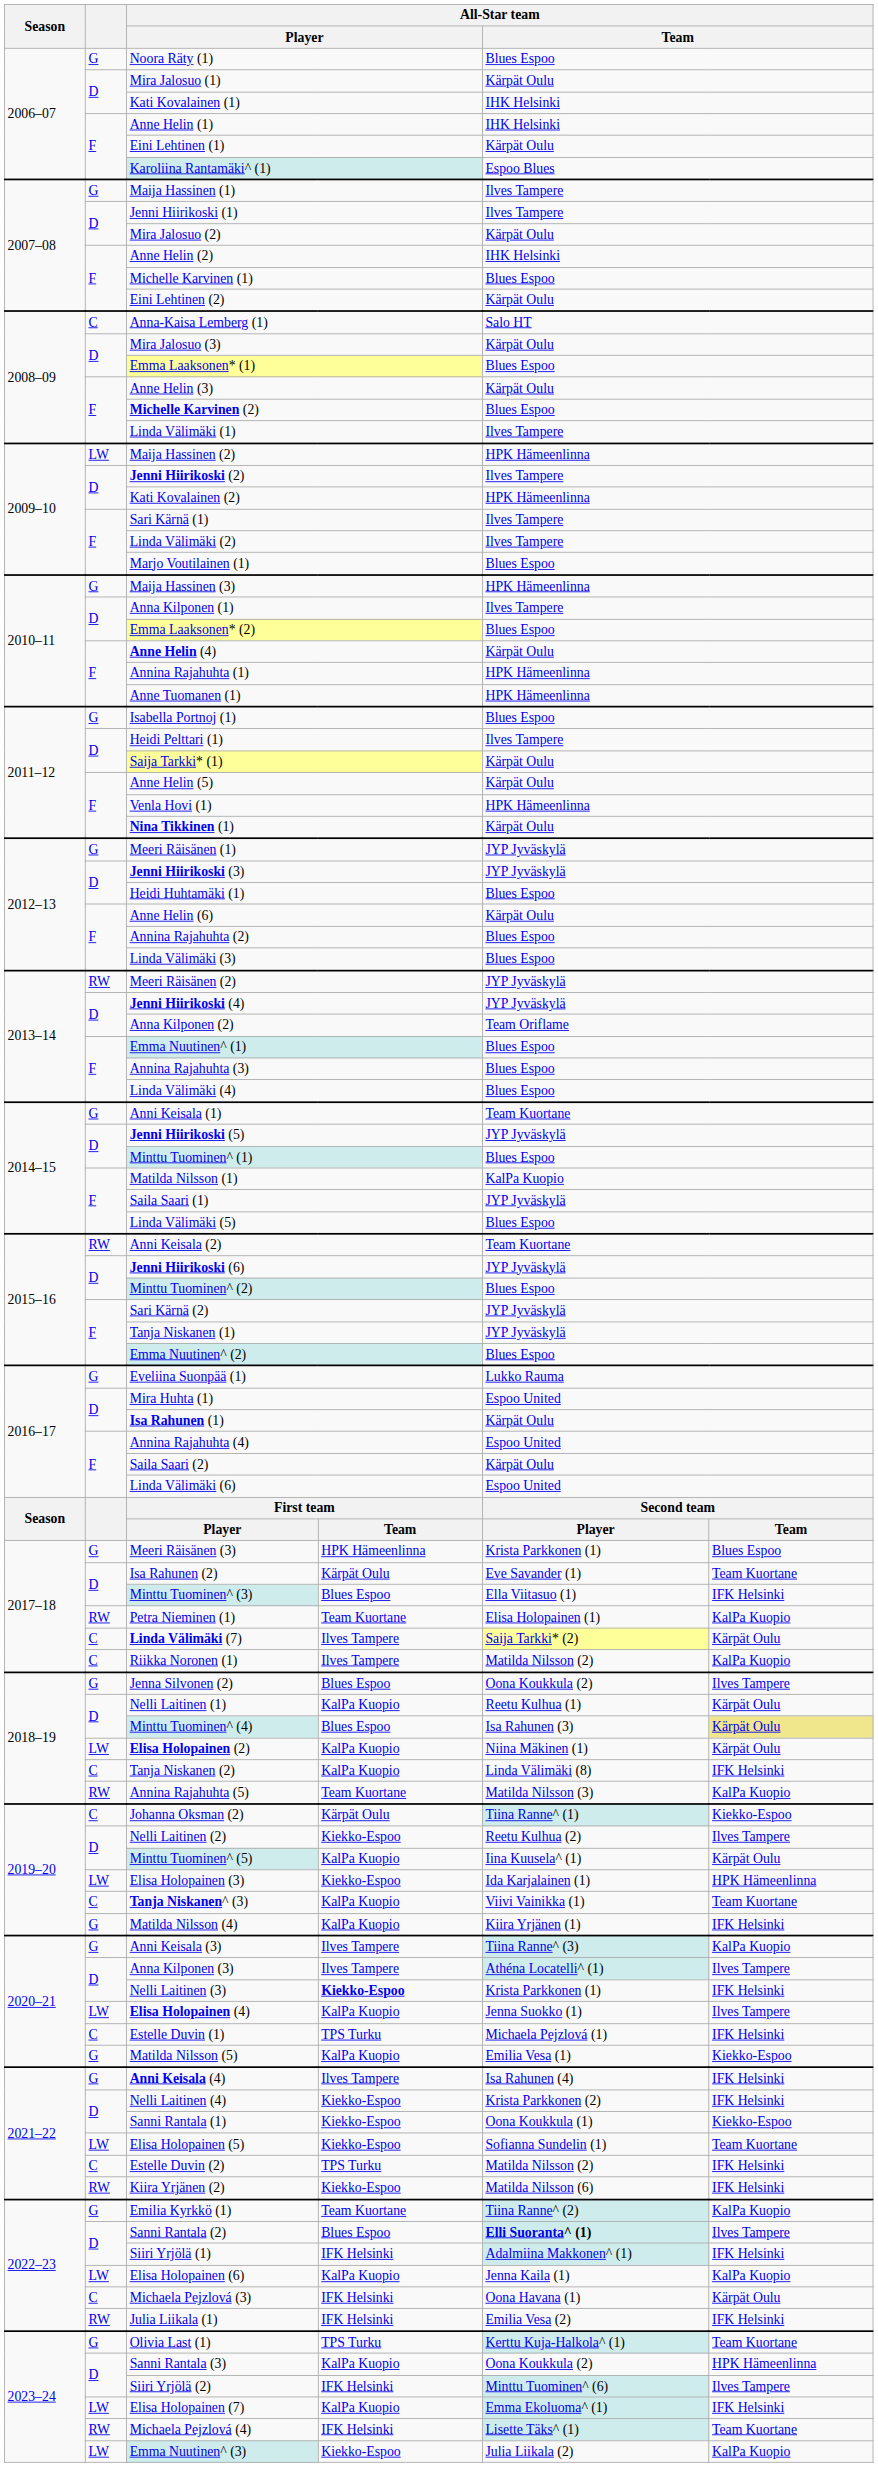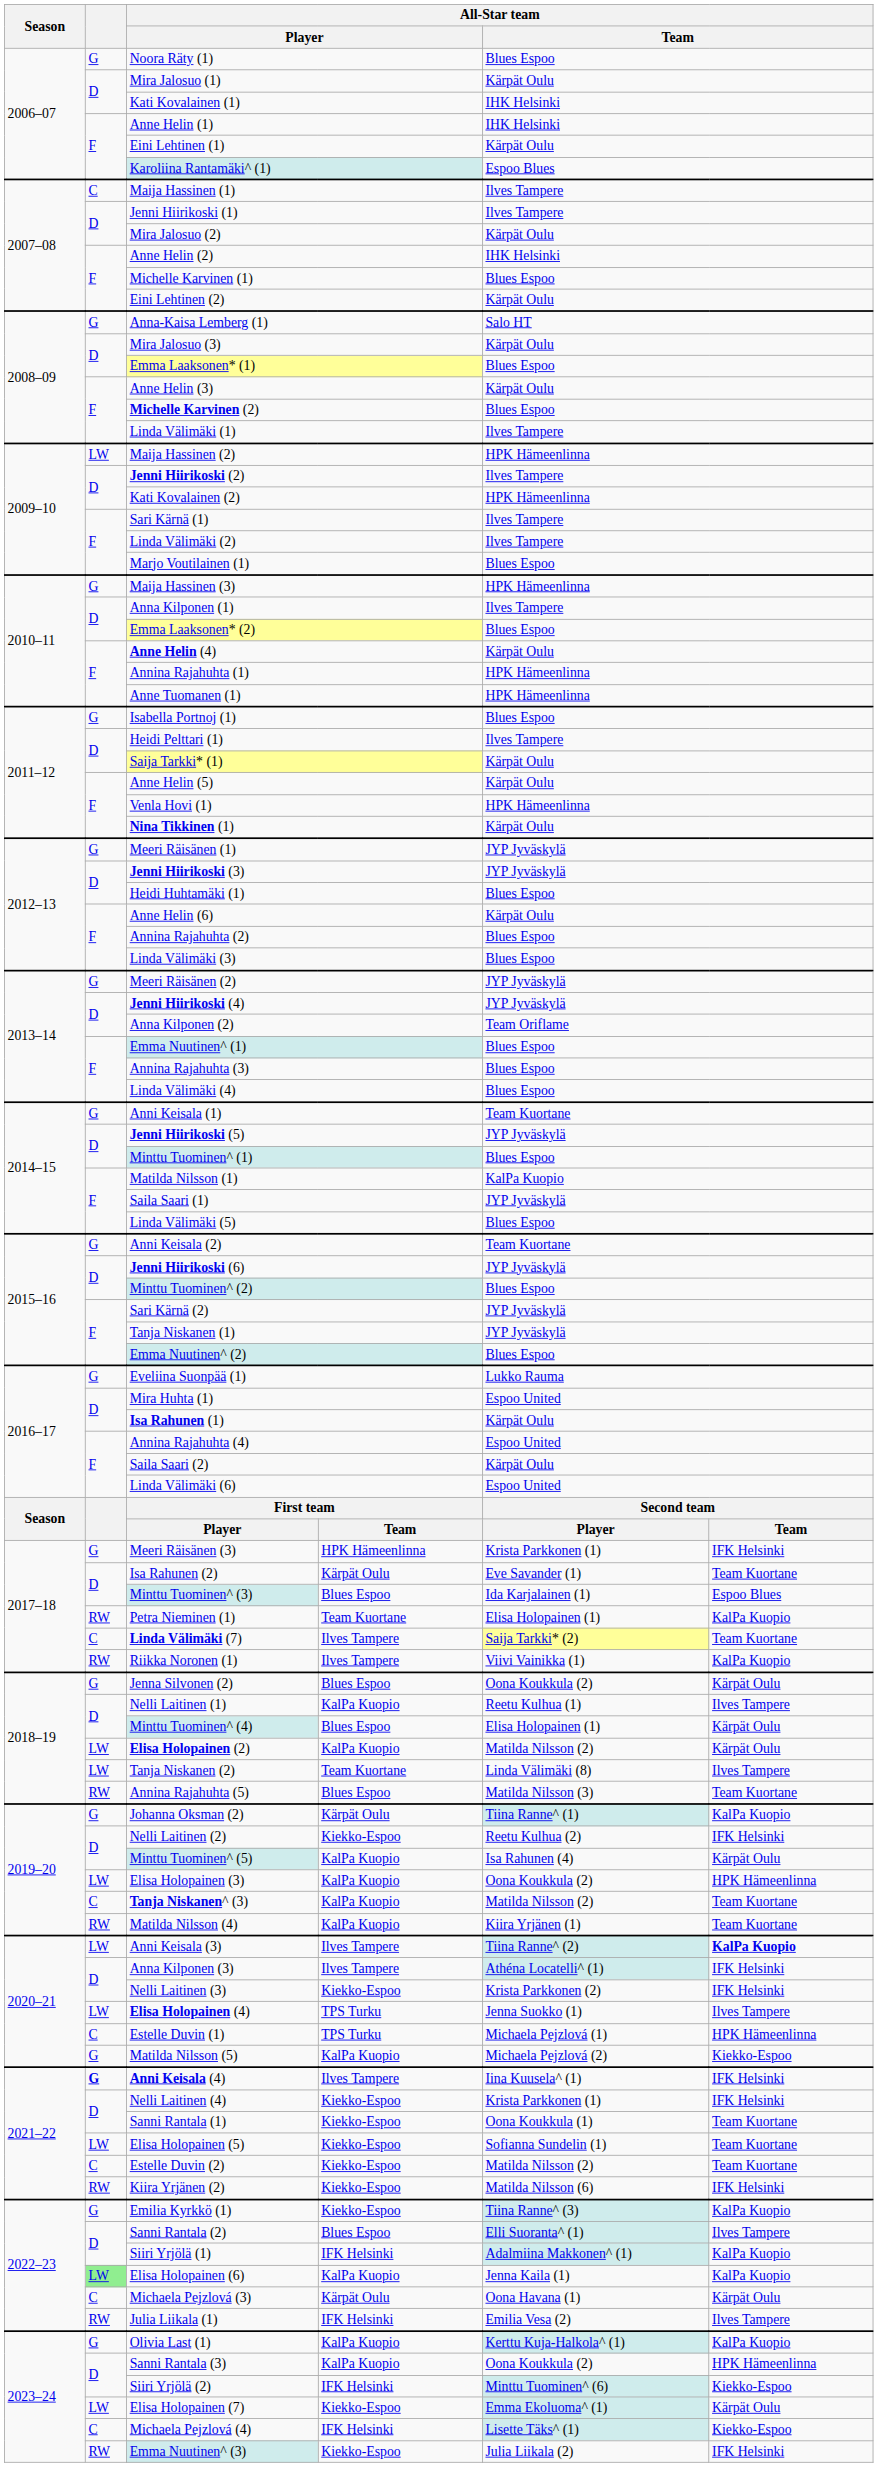Maija Hassinen (1) | column 2: G -> C
Anna-Kaisa Lemberg (1) | column 2: C -> G
Meeri Räisänen (2) | column 2: RW -> G
Anni Keisala (2) | column 2: RW -> G
Meeri Räisänen (3) | column 6: Blues Espoo -> IFK Helsinki
Minttu Tuominen^ (3) | column 5: Ella Viitasuo (1) -> Ida Karjalainen (1)
Minttu Tuominen^ (3) | column 6: IFK Helsinki -> Espoo Blues
Linda Välimäki (7) | column 6: Kärpät Oulu -> Team Kuortane
Riikka Noronen (1) | column 2: C -> RW
Riikka Noronen (1) | column 5: Matilda Nilsson (2) -> Viivi Vainikka (1)
Jenna Silvonen (2) | column 6: Ilves Tampere -> Kärpät Oulu
Nelli Laitinen (1) | column 6: Kärpät Oulu -> Ilves Tampere
Minttu Tuominen^ (4) | column 5: Isa Rahunen (3) -> Elisa Holopainen (1)
Minttu Tuominen^ (4) | column 6: khaki background -> no background
Elisa Holopainen (2) | column 5: Niina Mäkinen (1) -> Matilda Nilsson (2)
Tanja Niskanen (2) | column 2: C -> LW
Tanja Niskanen (2) | column 4: KalPa Kuopio -> Team Kuortane
Tanja Niskanen (2) | column 6: IFK Helsinki -> Ilves Tampere
Annina Rajahuhta (5) | column 4: Team Kuortane -> Blues Espoo
Annina Rajahuhta (5) | column 6: KalPa Kuopio -> Team Kuortane
Johanna Oksman (2) | column 2: C -> G
Johanna Oksman (2) | column 6: Kiekko-Espoo -> KalPa Kuopio
Nelli Laitinen (2) | column 6: Ilves Tampere -> IFK Helsinki
Minttu Tuominen^ (5) | column 5: Iina Kuusela^ (1) -> Isa Rahunen (4)
Elisa Holopainen (3) | column 4: Kiekko-Espoo -> KalPa Kuopio
Elisa Holopainen (3) | column 5: Ida Karjalainen (1) -> Oona Koukkula (2)
Tanja Niskanen^ (3) | column 5: Viivi Vainikka (1) -> Matilda Nilsson (2)
Matilda Nilsson (4) | column 2: G -> RW
Matilda Nilsson (4) | column 6: IFK Helsinki -> Team Kuortane
Anni Keisala (3) | column 2: G -> LW
Anni Keisala (3) | column 5: Tiina Ranne^ (3) -> Tiina Ranne^ (2)
Anni Keisala (3) | column 6: normal -> bold
Anna Kilponen (3) | column 6: Ilves Tampere -> IFK Helsinki
Nelli Laitinen (3) | column 4: bold -> normal
Nelli Laitinen (3) | column 5: Krista Parkkonen (1) -> Krista Parkkonen (2)
Elisa Holopainen (4) | column 4: KalPa Kuopio -> TPS Turku
Estelle Duvin (1) | column 6: IFK Helsinki -> HPK Hämeenlinna
Matilda Nilsson (5) | column 5: Emilia Vesa (1) -> Michaela Pejzlová (2)
Anni Keisala (4) | column 2: normal -> bold
Anni Keisala (4) | column 5: Isa Rahunen (4) -> Iina Kuusela^ (1)
Nelli Laitinen (4) | column 5: Krista Parkkonen (2) -> Krista Parkkonen (1)
Sanni Rantala (1) | column 6: Kiekko-Espoo -> Team Kuortane
Estelle Duvin (2) | column 4: TPS Turku -> Kiekko-Espoo
Estelle Duvin (2) | column 6: IFK Helsinki -> Team Kuortane
Emilia Kyrkkö (1) | column 4: Team Kuortane -> Kiekko-Espoo
Emilia Kyrkkö (1) | column 5: Tiina Ranne^ (2) -> Tiina Ranne^ (3)
Sanni Rantala (2) | column 5: bold -> normal
Siiri Yrjölä (1) | column 6: IFK Helsinki -> KalPa Kuopio
Elisa Holopainen (6) | column 2: no background -> lightgreen background
Michaela Pejzlová (3) | column 4: IFK Helsinki -> Kärpät Oulu
Julia Liikala (1) | column 6: IFK Helsinki -> Ilves Tampere
Olivia Last (1) | column 4: TPS Turku -> KalPa Kuopio
Olivia Last (1) | column 6: Team Kuortane -> KalPa Kuopio
Siiri Yrjölä (2) | column 6: Ilves Tampere -> Kiekko-Espoo
Elisa Holopainen (7) | column 4: KalPa Kuopio -> Kiekko-Espoo
Elisa Holopainen (7) | column 6: IFK Helsinki -> Kärpät Oulu
Michaela Pejzlová (4) | column 2: RW -> C
Michaela Pejzlová (4) | column 6: Team Kuortane -> Kiekko-Espoo
Emma Nuutinen^ (3) | column 2: LW -> RW
Emma Nuutinen^ (3) | column 6: KalPa Kuopio -> IFK Helsinki
